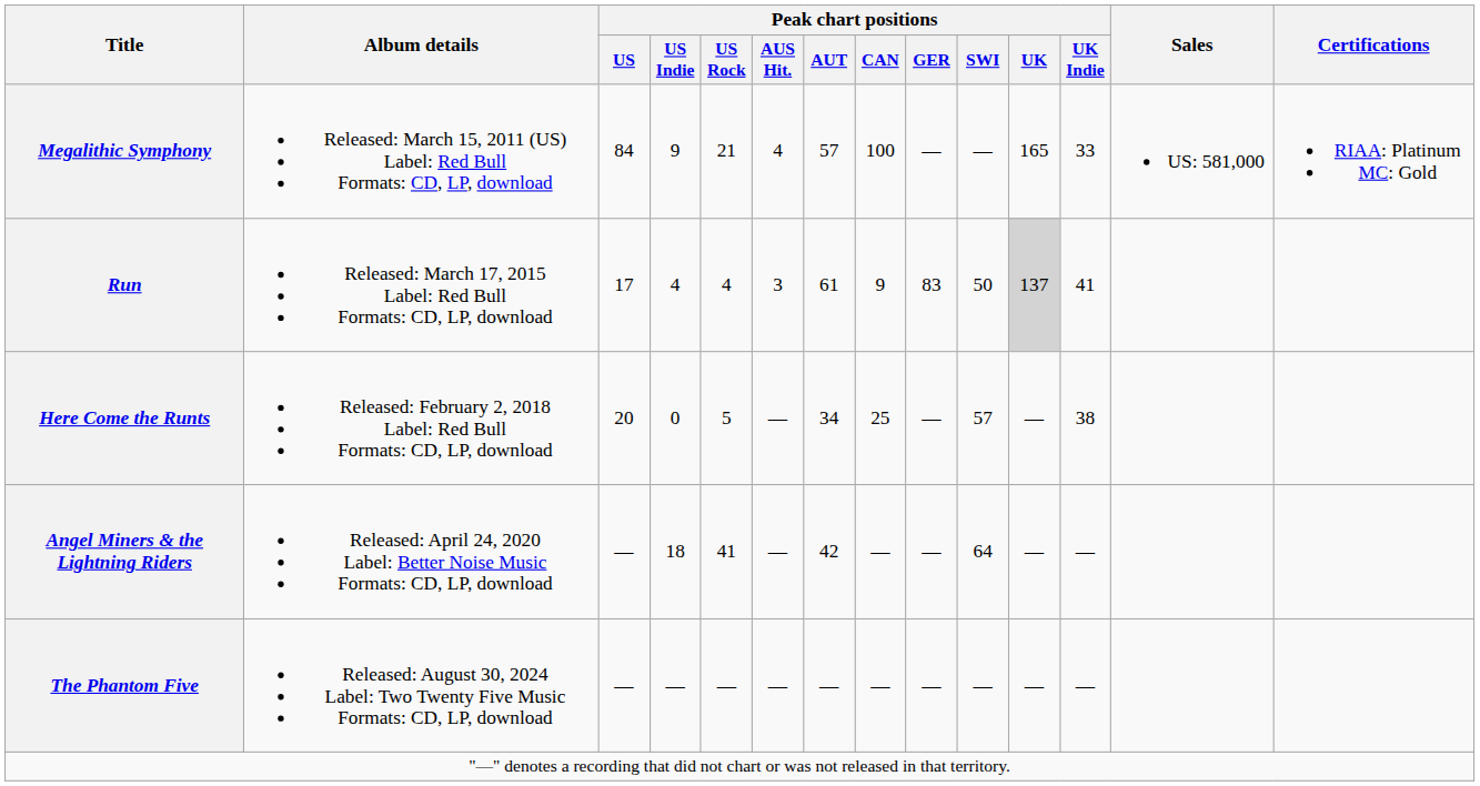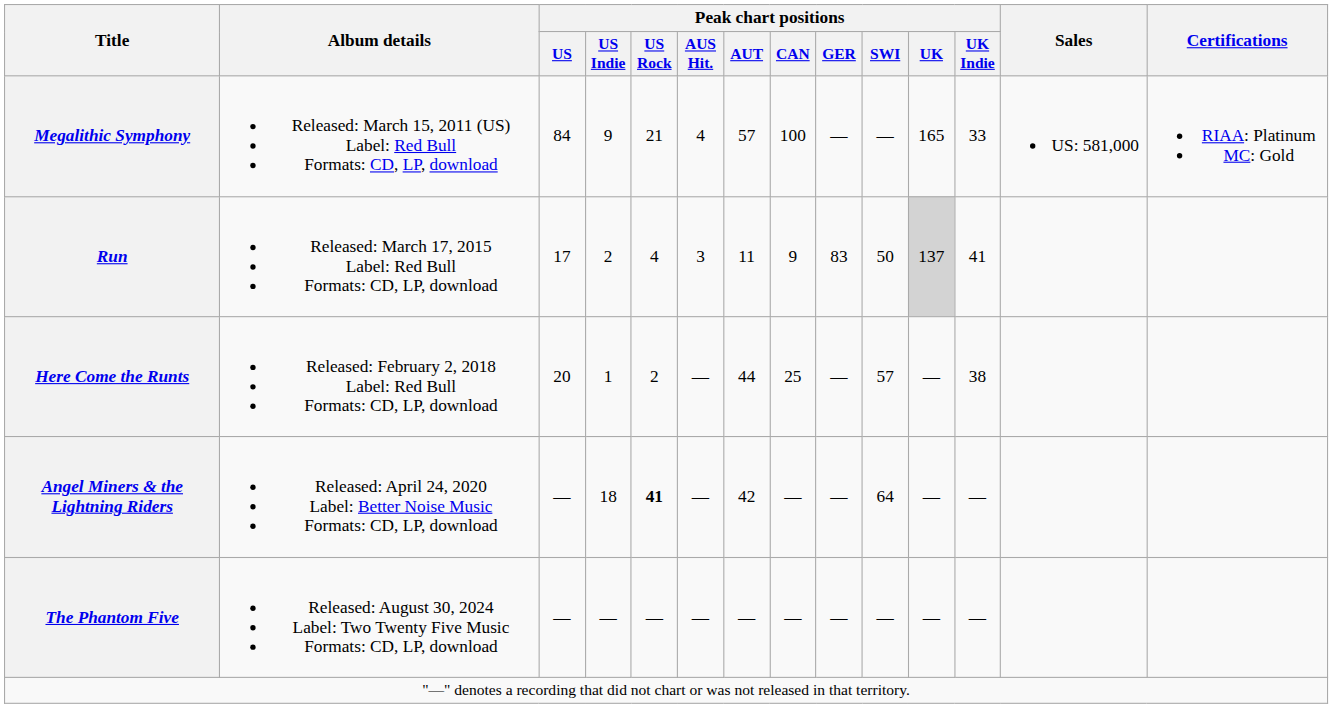Run | Peak chart positions / US Indie: 4 -> 2
Run | Peak chart positions / AUT: 61 -> 11
Here Come the Runts | Peak chart positions / US Indie: 0 -> 1
Here Come the Runts | Peak chart positions / US Rock: 5 -> 2
Here Come the Runts | Peak chart positions / AUT: 34 -> 44
Angel Miners & the Lightning Riders | Peak chart positions / US Rock: normal -> bold
